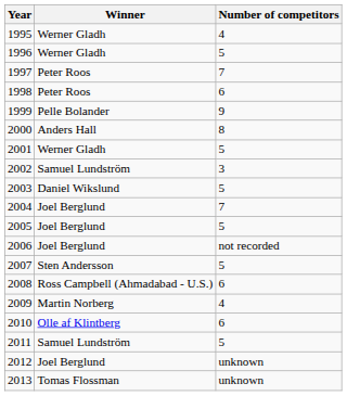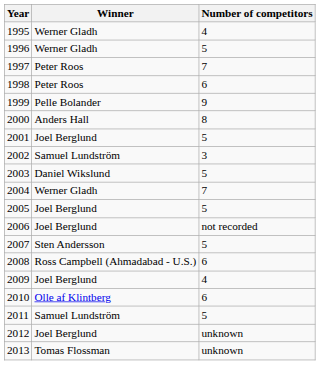2001 | Winner: Werner Gladh -> Joel Berglund
2004 | Winner: Joel Berglund -> Werner Gladh
2009 | Winner: Martin Norberg -> Joel Berglund
